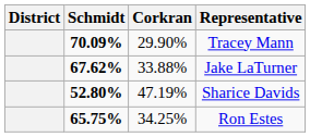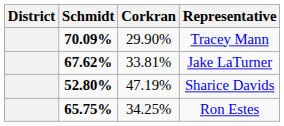Jake LaTurner | Corkran: 33.88% -> 33.81%
